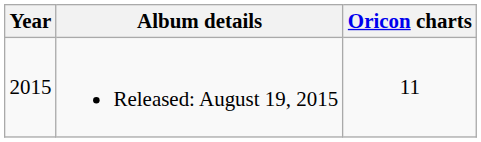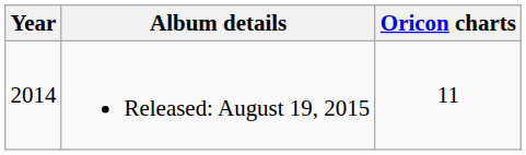Released: August 19, 2015 | Year: 2015 -> 2014
